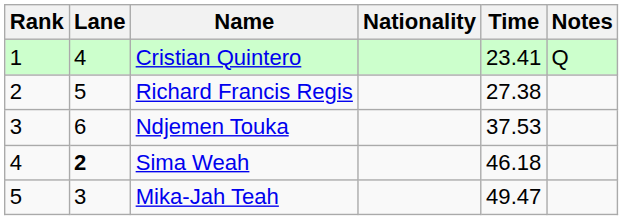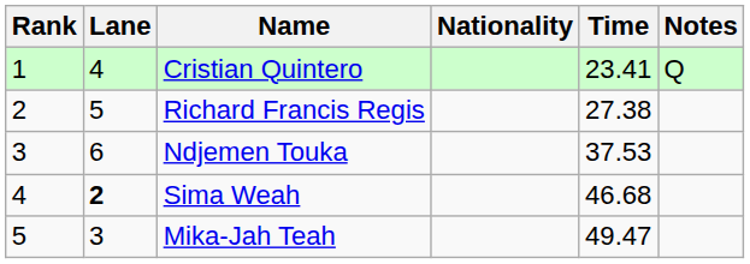Sima Weah | Time: 46.18 -> 46.68
